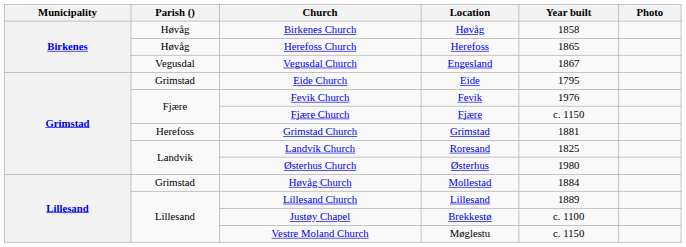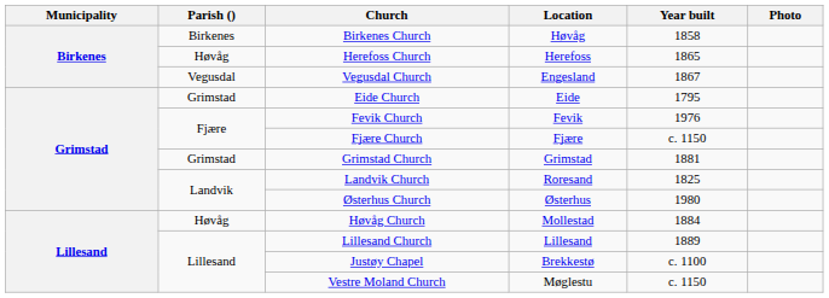Birkenes Church | Parish (): Høvåg -> Birkenes
Grimstad Church | Parish (): Herefoss -> Grimstad
Høvåg Church | Parish (): Grimstad -> Høvåg
